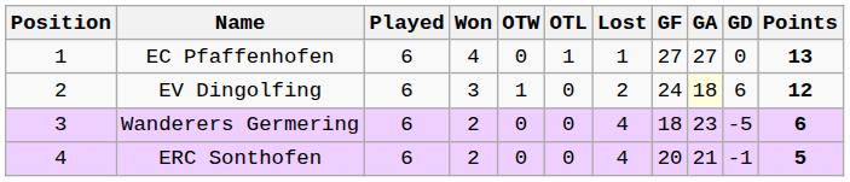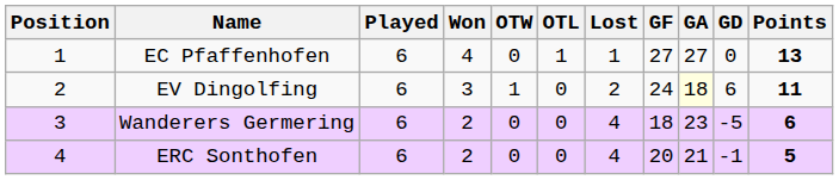EV Dingolfing | Points: 12 -> 11
